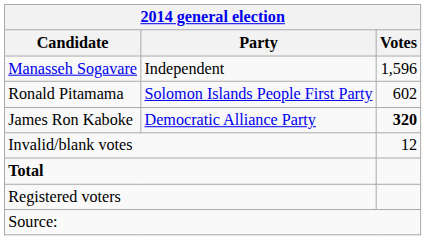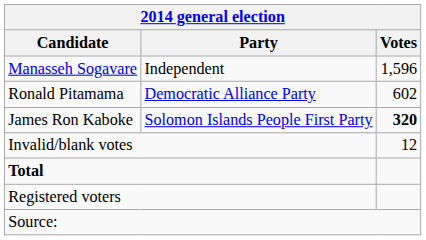Ronald Pitamama | Party: Solomon Islands People First Party -> Democratic Alliance Party
James Ron Kaboke | Party: Democratic Alliance Party -> Solomon Islands People First Party
